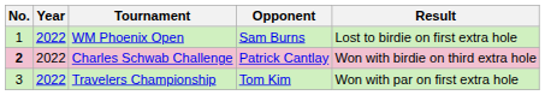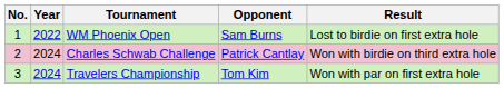Charles Schwab Challenge | No.: bold -> normal
Charles Schwab Challenge | Year: 2022 -> 2024
Travelers Championship | Year: 2022 -> 2024
